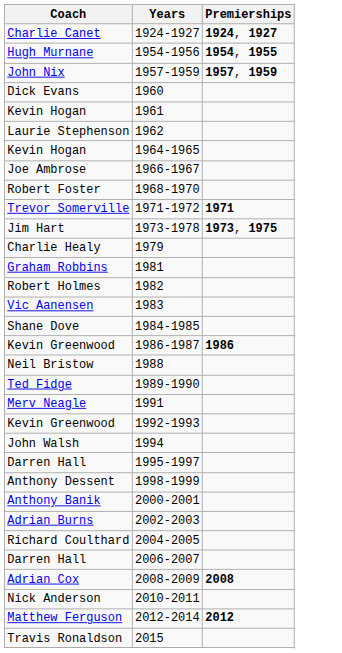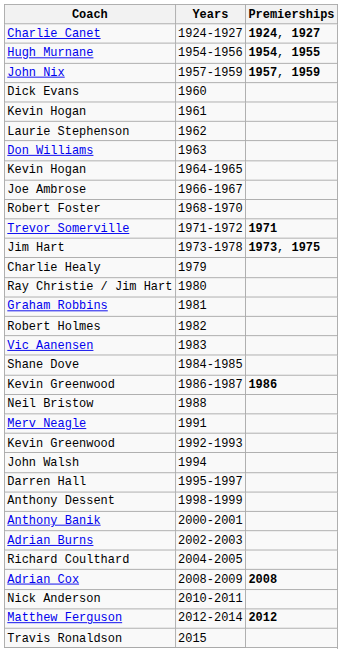+ row: Don Williams | 1963
+ row: Ray Christie / Jim Hart | 1980
- row: Ted Fidge | 1989-1990
- row: Darren Hall | 2006-2007
